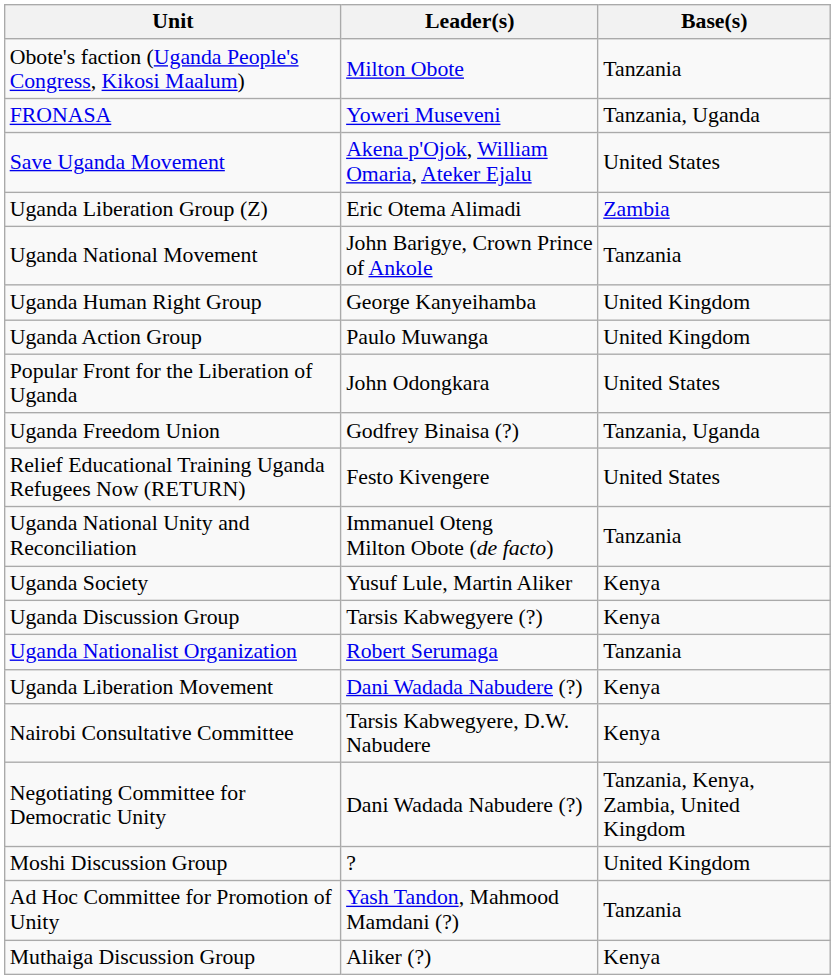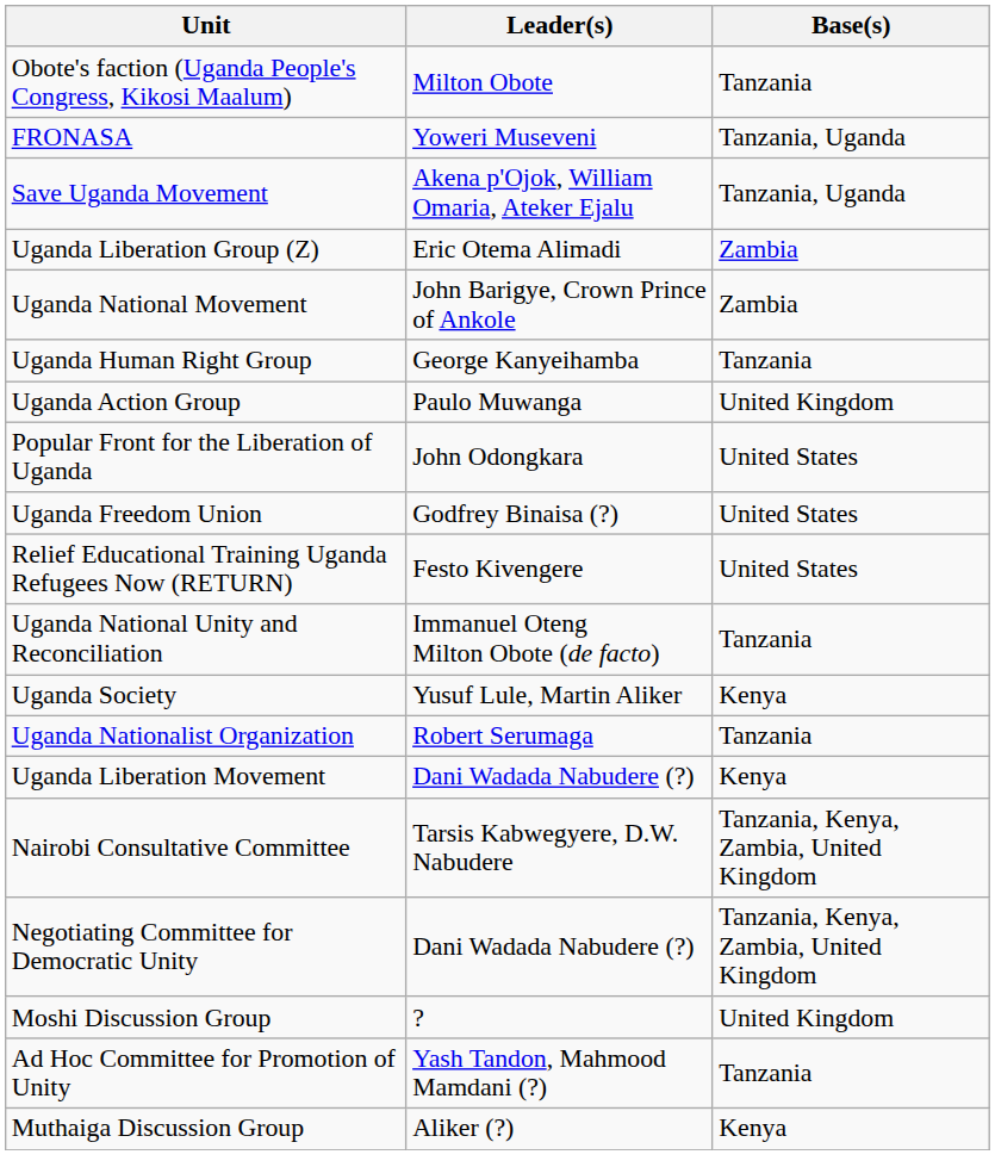Save Uganda Movement | Base(s): United States -> Tanzania, Uganda
Uganda National Movement | Base(s): Tanzania -> Zambia
Uganda Human Right Group | Base(s): United Kingdom -> Tanzania
Uganda Freedom Union | Base(s): Tanzania, Uganda -> United States
- row: Uganda Discussion Group | Tarsis Kabwegyere (?) | Kenya
Nairobi Consultative Committee | Base(s): Kenya -> Tanzania, Kenya, Zambia, United Kingdom
